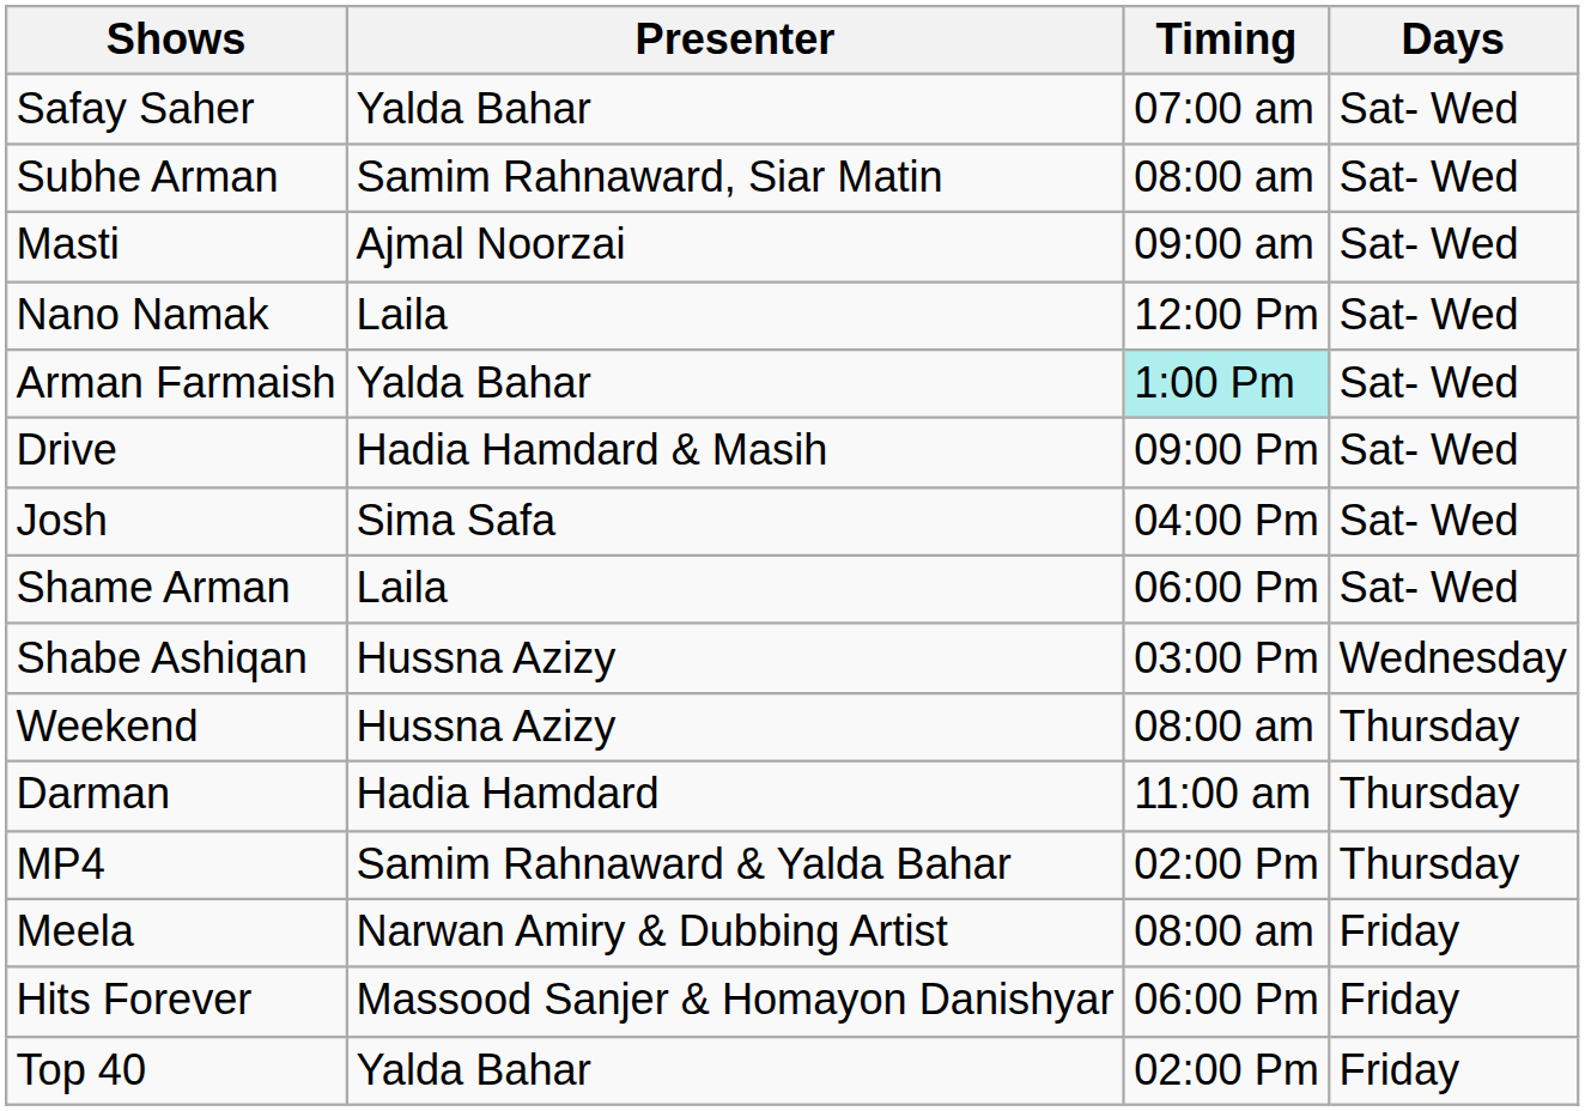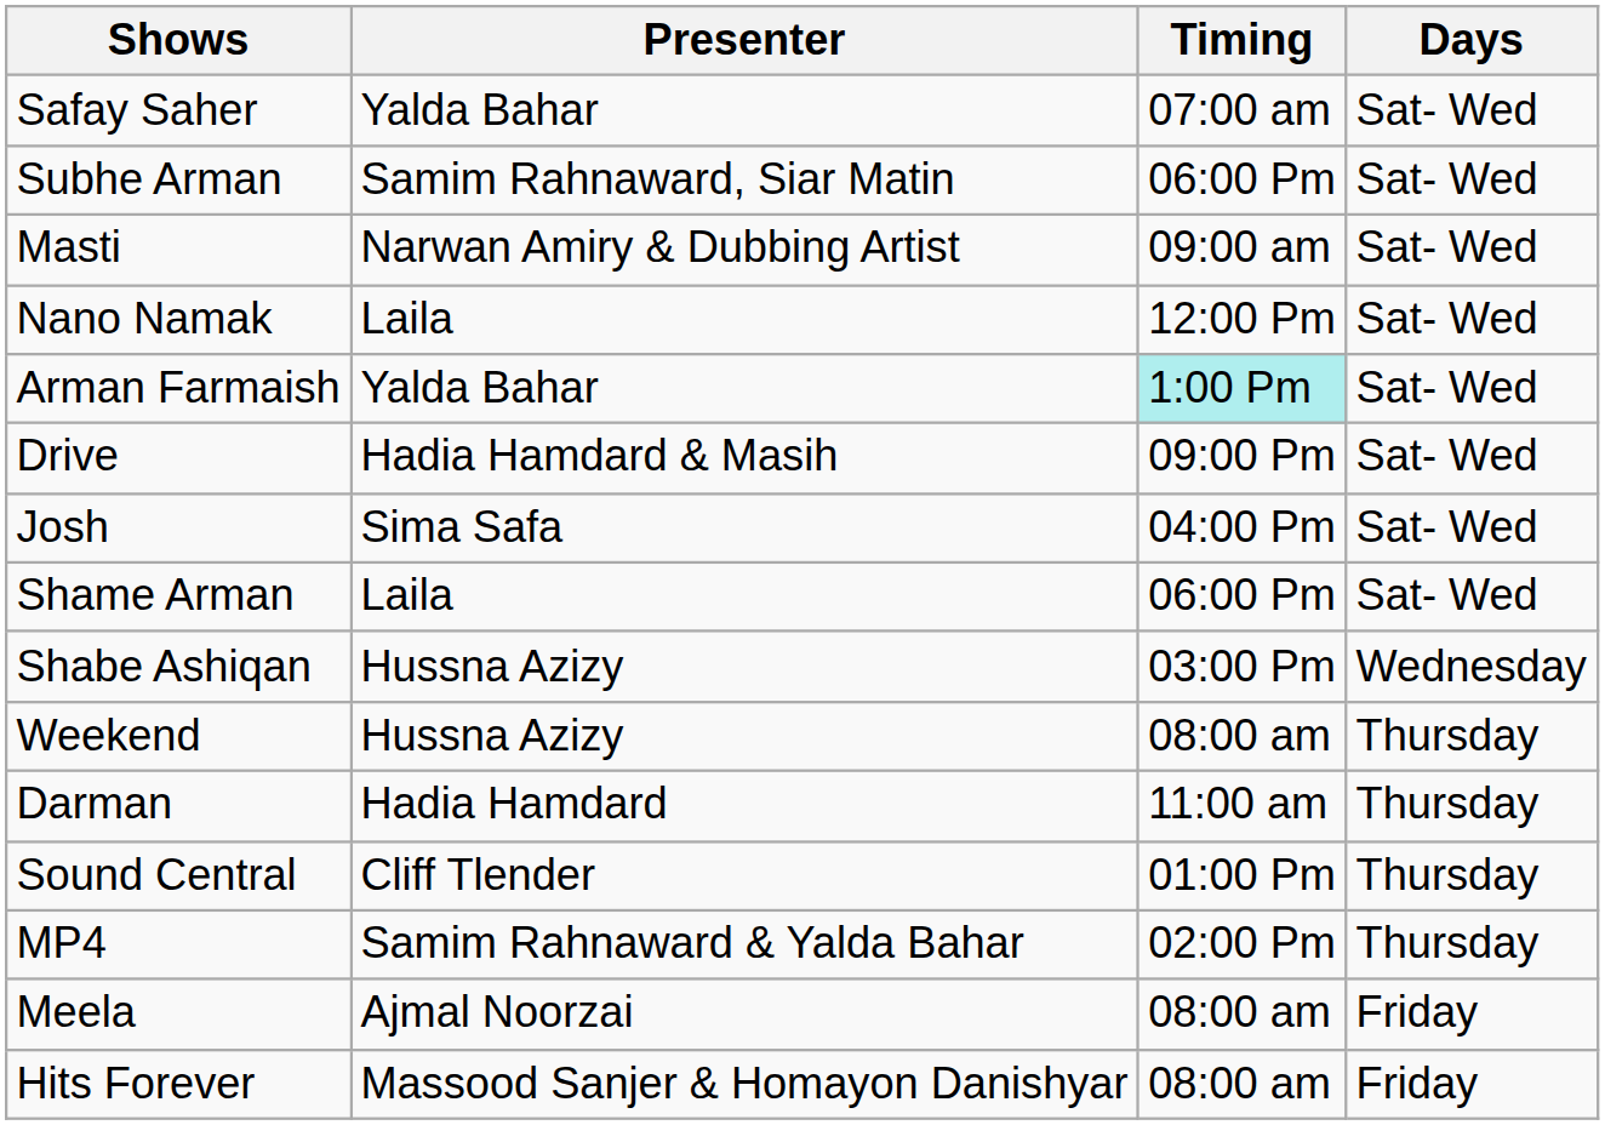Subhe Arman | Timing: 08:00 am -> 06:00 Pm
Masti | Presenter: Ajmal Noorzai -> Narwan Amiry & Dubbing Artist
+ row: Sound Central | Cliff Tlender | 01:00 Pm | Thursday
Meela | Presenter: Narwan Amiry & Dubbing Artist -> Ajmal Noorzai
Hits Forever | Timing: 06:00 Pm -> 08:00 am
- row: Top 40 | Yalda Bahar | 02:00 Pm | Friday
